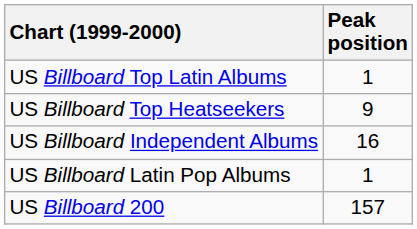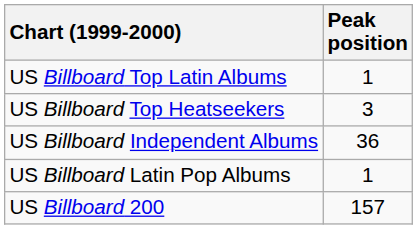US Billboard Top Heatseekers | Peak position: 9 -> 3
US Billboard Independent Albums | Peak position: 16 -> 36
